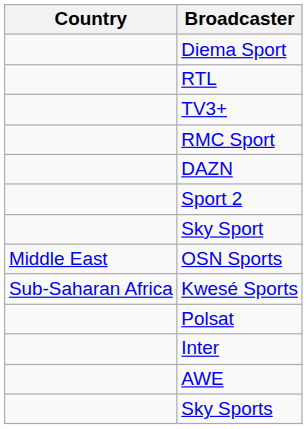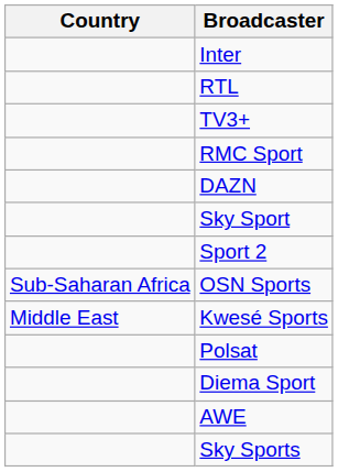rows swapped: Diema Sport <-> Inter
rows swapped: Sport 2 <-> Sky Sport
OSN Sports | Country: Middle East -> Sub-Saharan Africa
Kwesé Sports | Country: Sub-Saharan Africa -> Middle East
